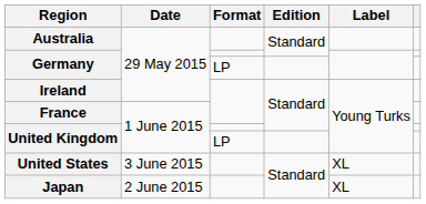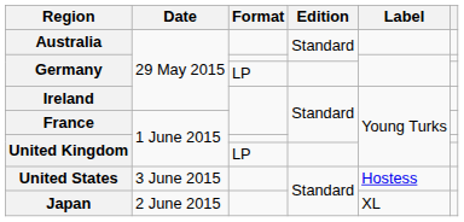United States | Label: XL -> Hostess
